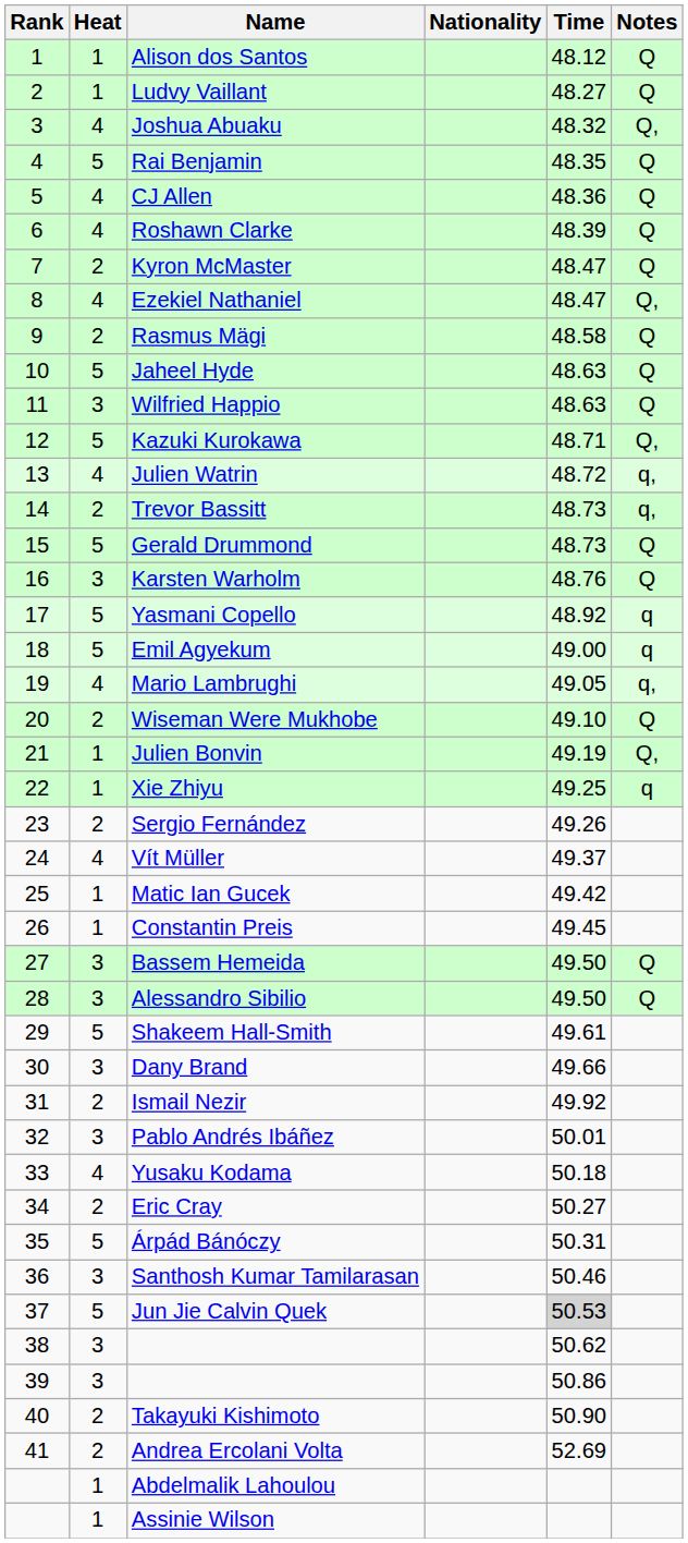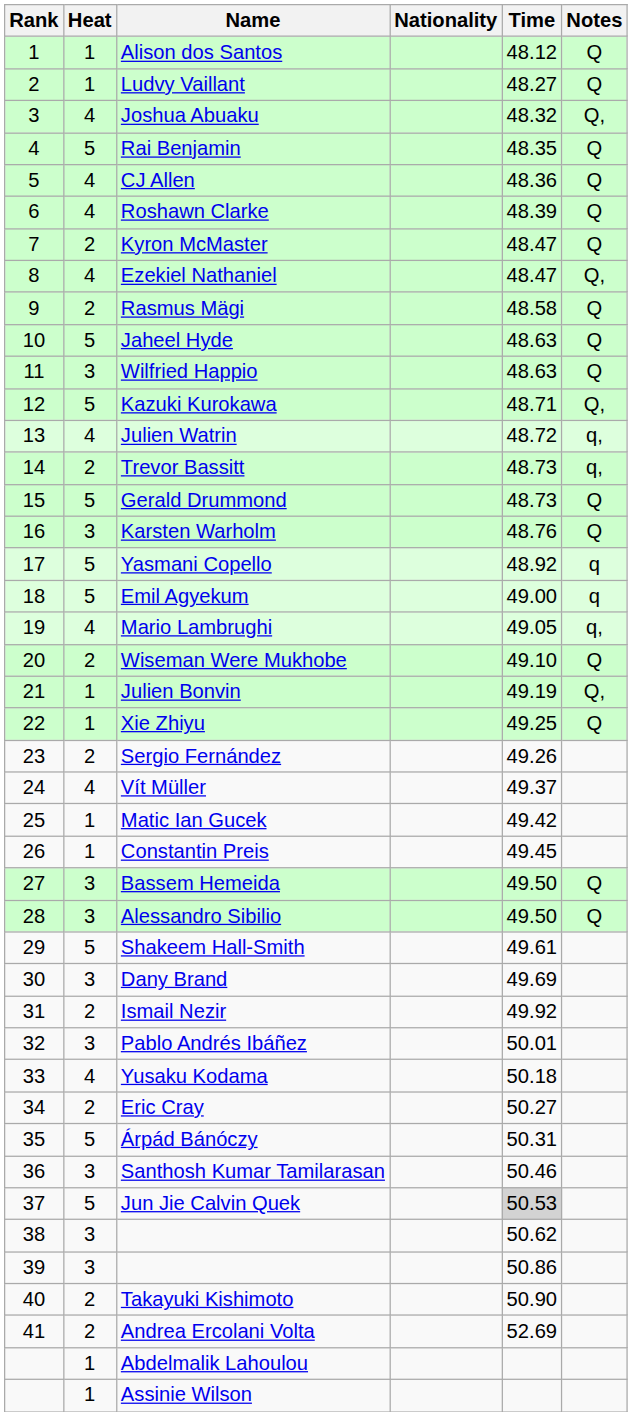Xie Zhiyu | Notes: q -> Q
Dany Brand | Time: 49.66 -> 49.69
